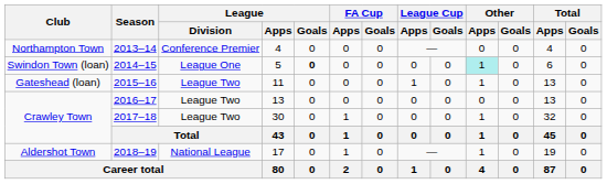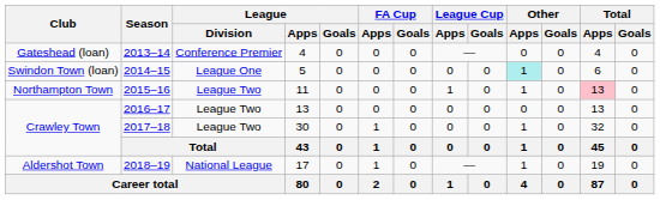2013–14 | Club: Northampton Town -> Gateshead (loan)
2014–15 | League / Goals: bold -> normal
2015–16 | Club: Gateshead (loan) -> Northampton Town
2015–16 | Total / Apps: no background -> pink background
